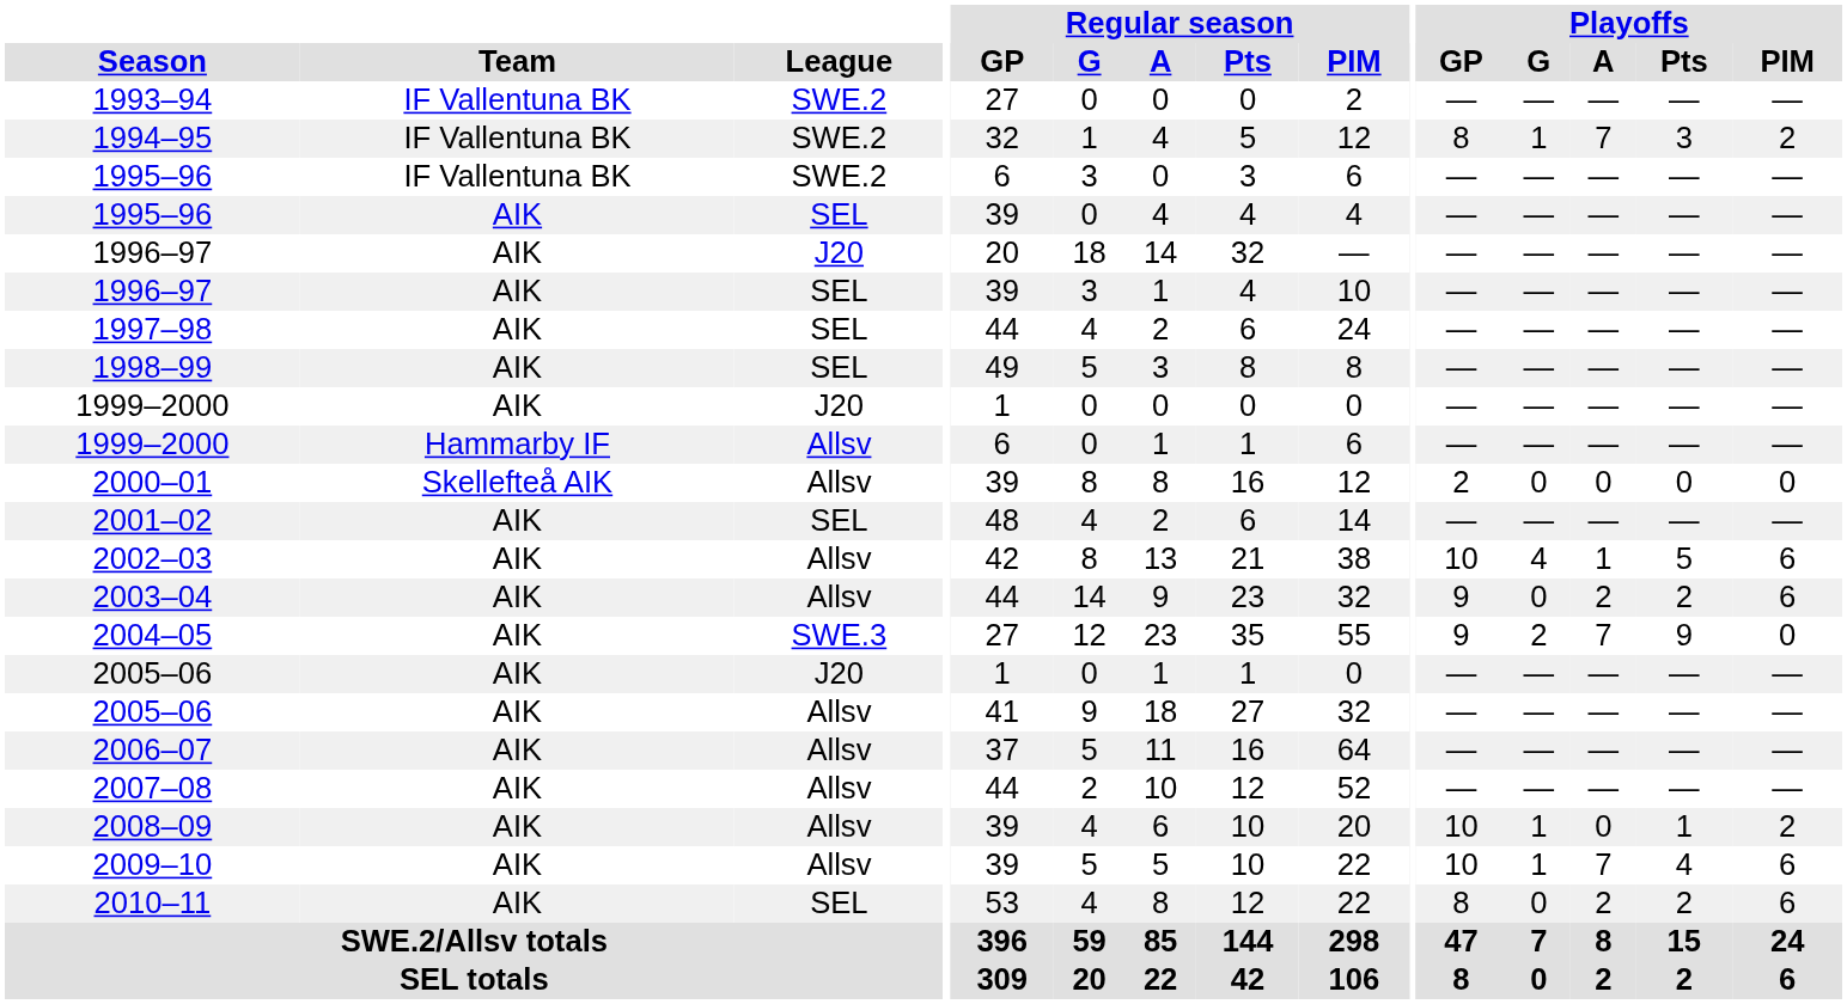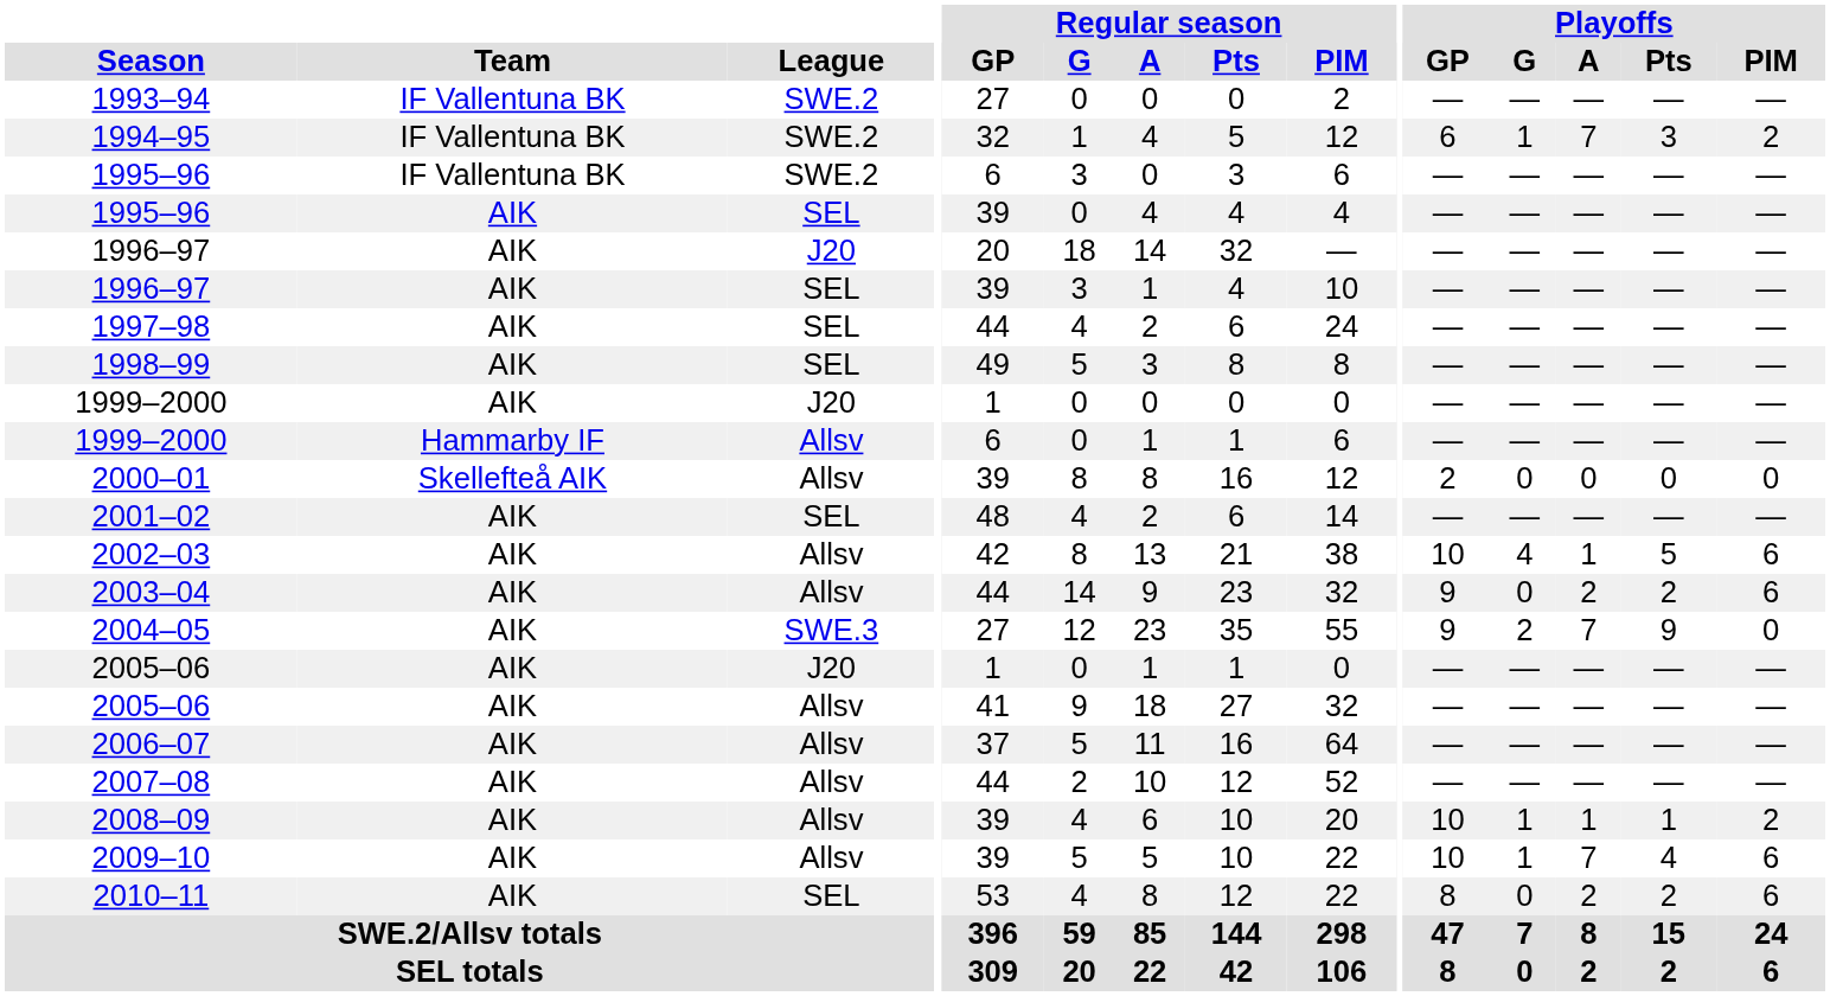1994–95 | Playoffs / GP: 8 -> 6
2008–09 | Playoffs / A: 0 -> 1
